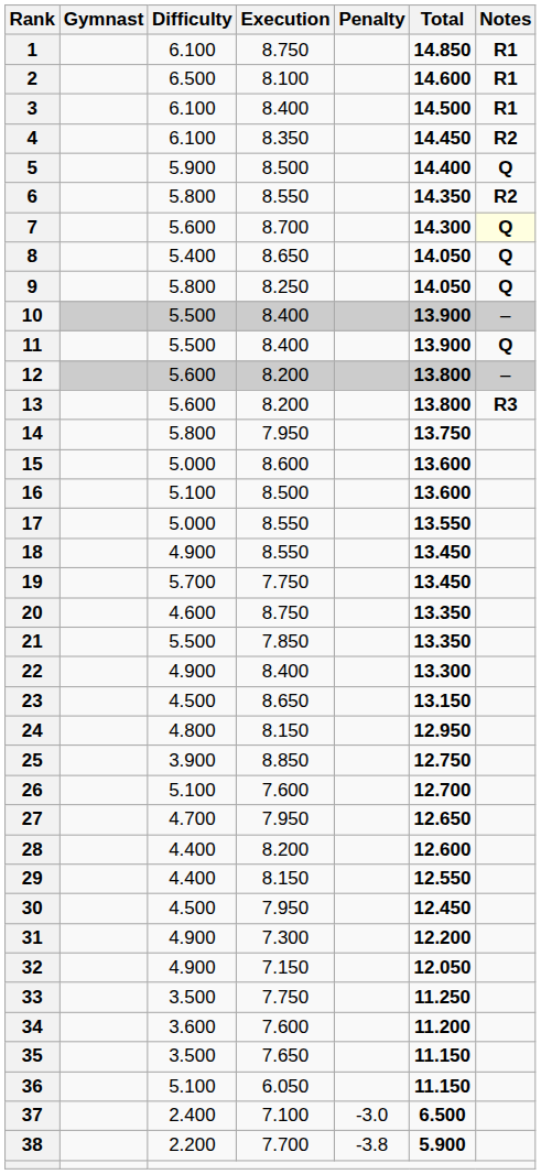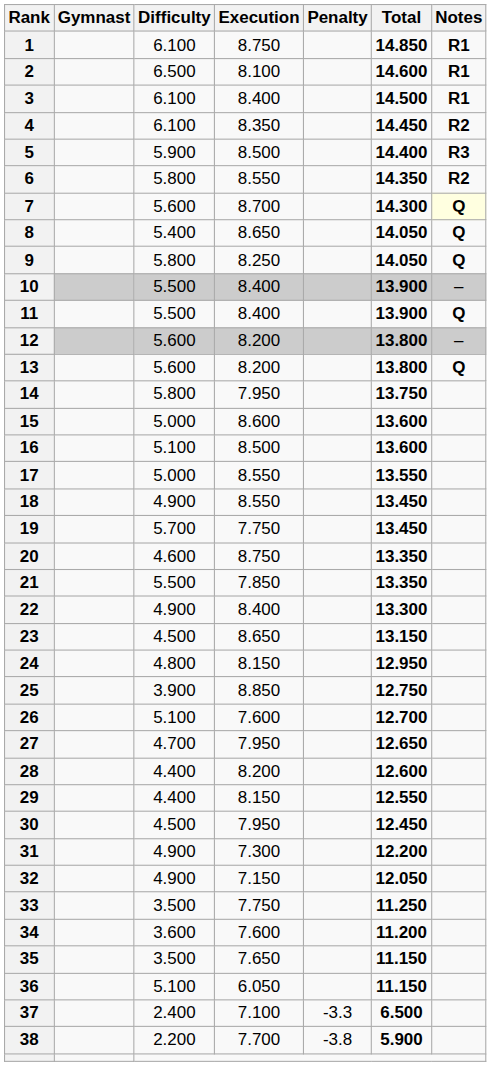5 | Notes: Q -> R3
13 | Notes: R3 -> Q
37 | Penalty: -3.0 -> -3.3
